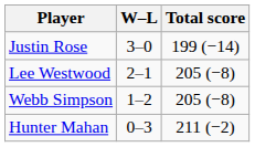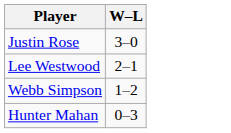- column: Total score | 199 (−14) | 205 (−8) | 205 (−8) | 211 (−2)
